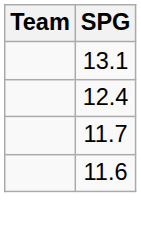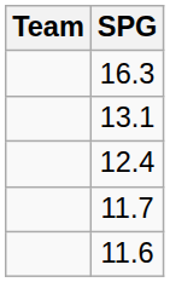+ row: 16.3
